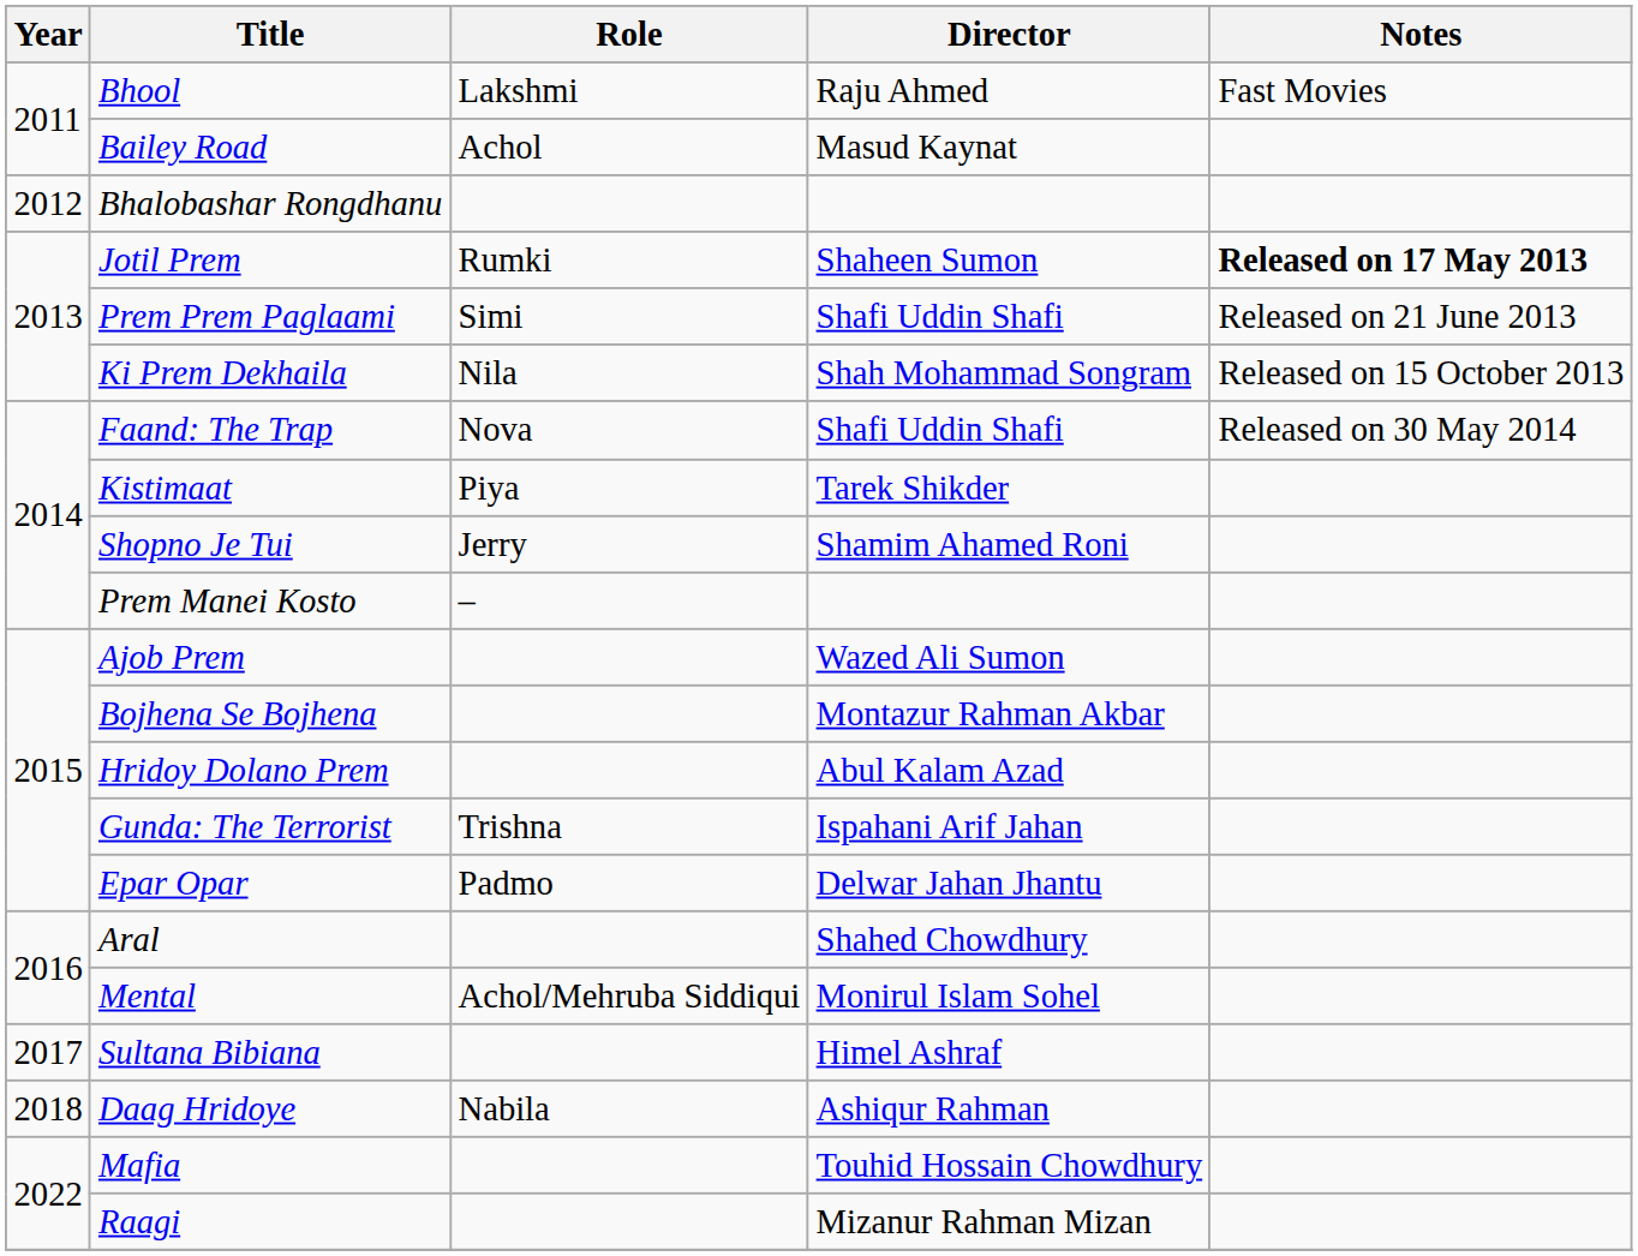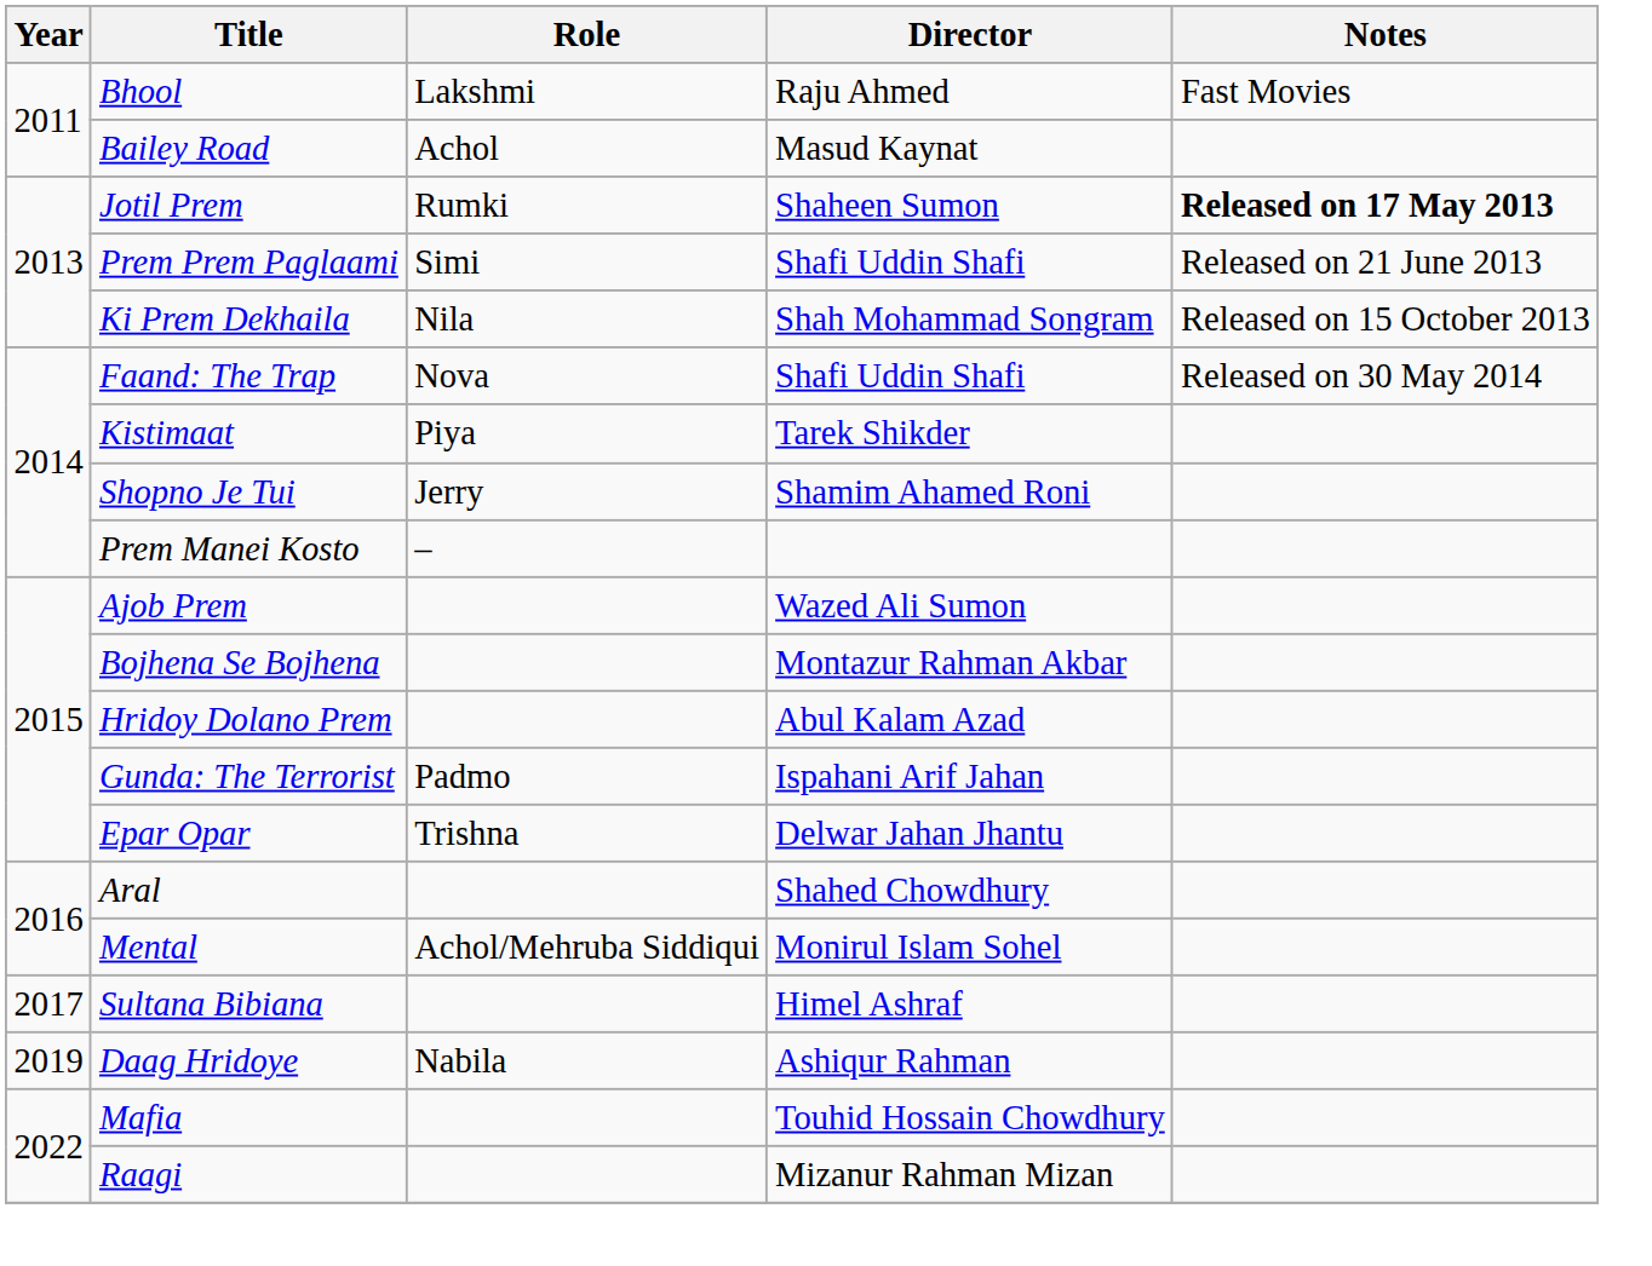- row: 2012 | Bhalobashar Rongdhanu
Gunda: The Terrorist | Role: Trishna -> Padmo
Epar Opar | Role: Padmo -> Trishna
Daag Hridoye | Year: 2018 -> 2019
